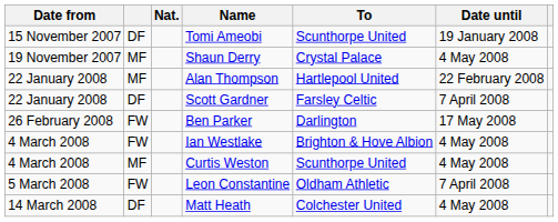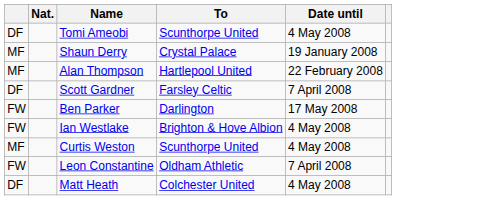- column: Date from | 15 November 2007 | 19 November 2007 | 22 January 2008 | 22 January 2008 | 26 February 2008 | 4 March 2008 | 4 March 2008 | 5 March 2008 | 14 March 2008
Tomi Ameobi | Date until: 19 January 2008 -> 4 May 2008
Shaun Derry | Date until: 4 May 2008 -> 19 January 2008
